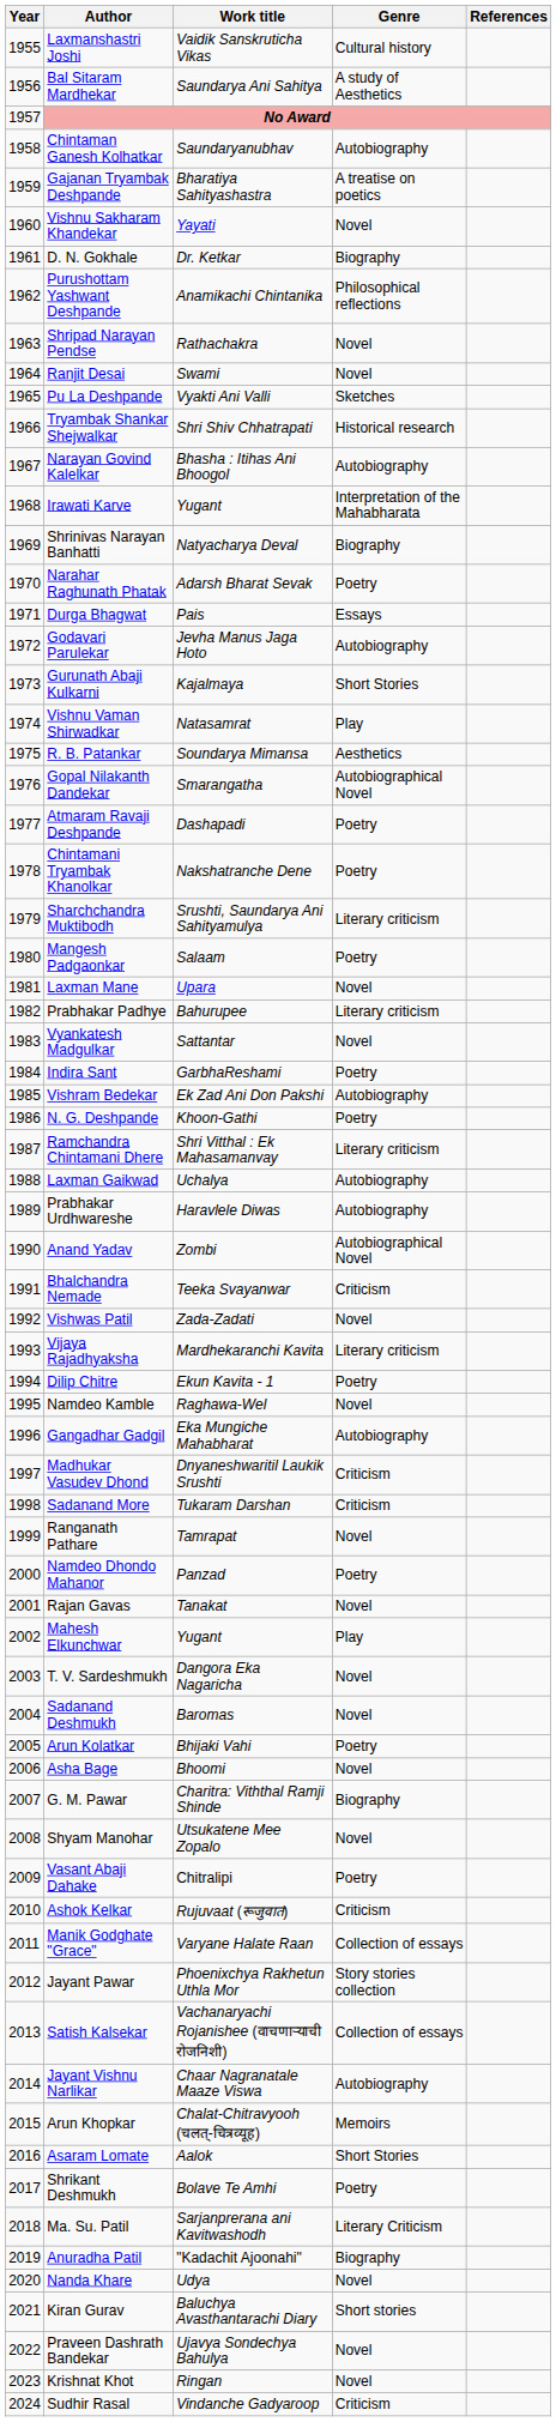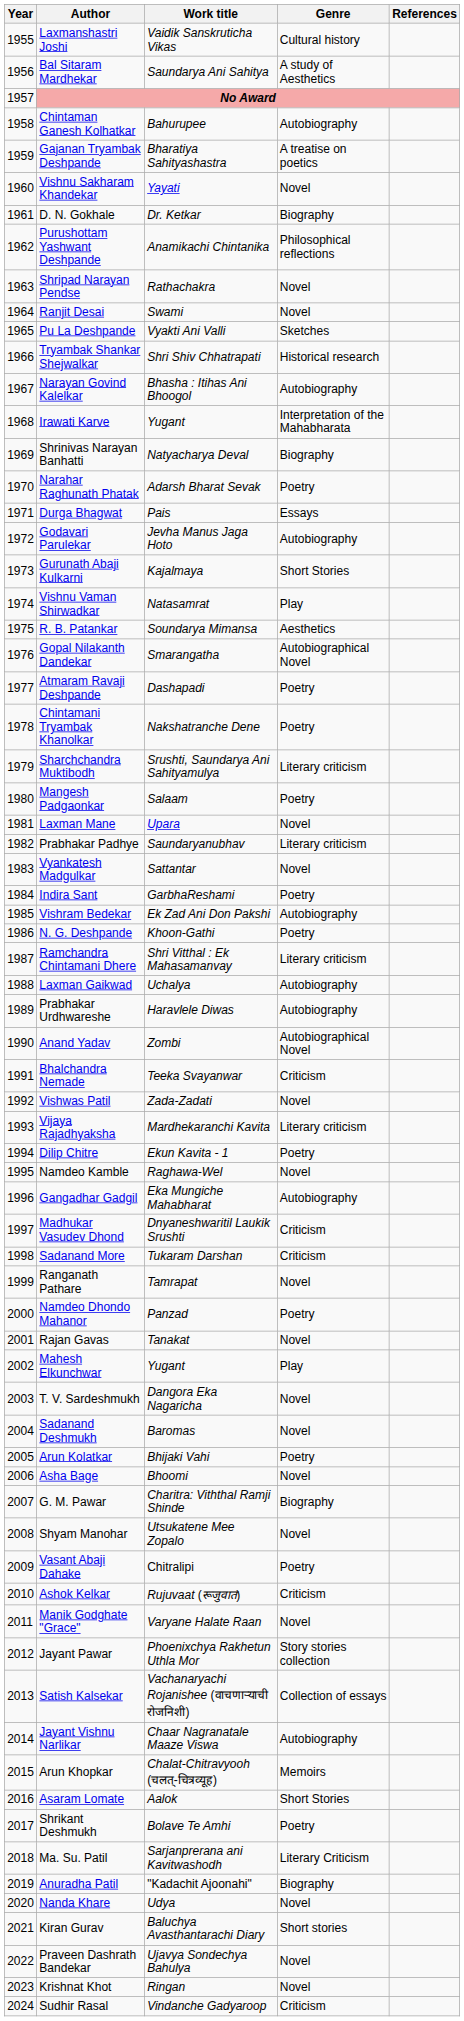Chintaman Ganesh Kolhatkar | Work title: Saundaryanubhav -> Bahurupee
Prabhakar Padhye | Work title: Bahurupee -> Saundaryanubhav
Manik Godghate "Grace" | Genre: Collection of essays -> Novel
